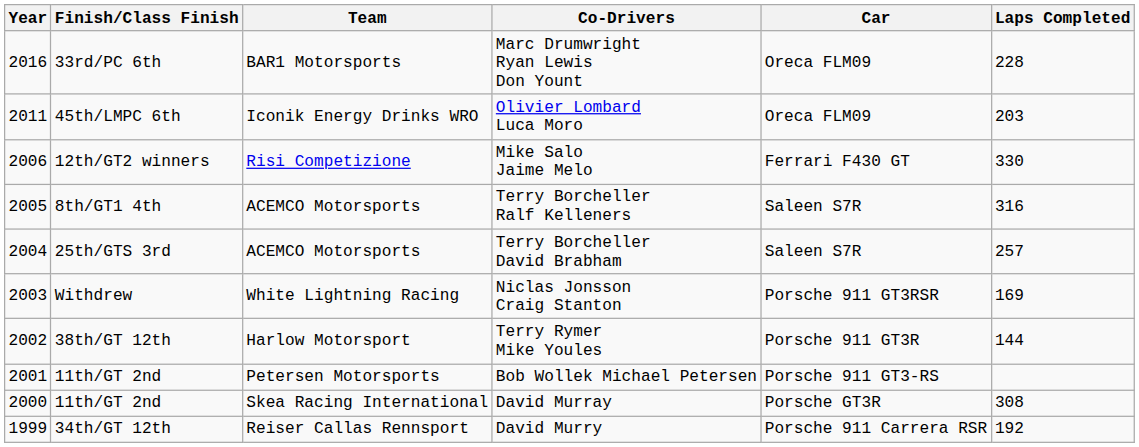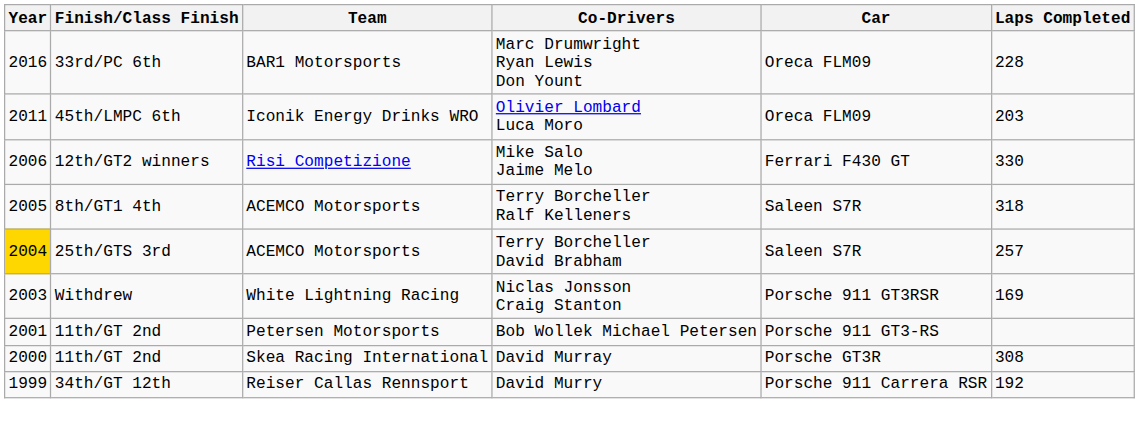Terry Borcheller Ralf Kelleners | Laps Completed: 316 -> 318
Terry Borcheller David Brabham | Year: no background -> gold background
- row: 2002 | 38th/GT 12th | Harlow Motorsport | Terry Rymer Mike Youles | Porsche 911 GT3R | 144
